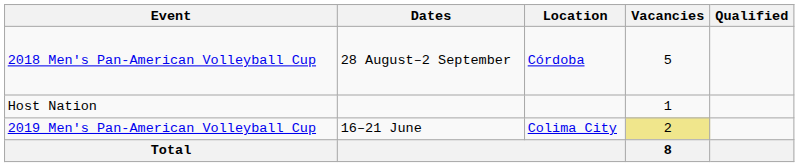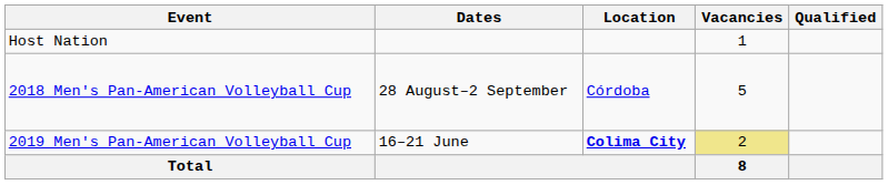rows swapped: Host Nation <-> 2018 Men's Pan-American Volleyball Cup
2019 Men's Pan-American Volleyball Cup | Location: normal -> bold
